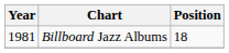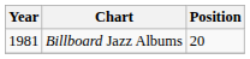Billboard Jazz Albums | Position: 18 -> 20
